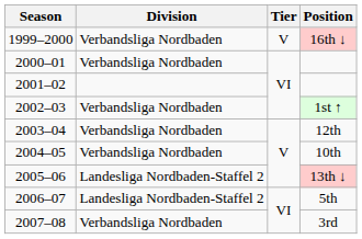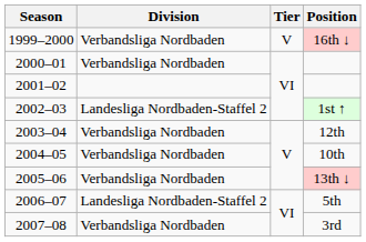2002–03 | Division: Verbandsliga Nordbaden -> Landesliga Nordbaden-Staffel 2
2005–06 | Division: Landesliga Nordbaden-Staffel 2 -> Verbandsliga Nordbaden
